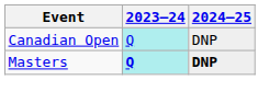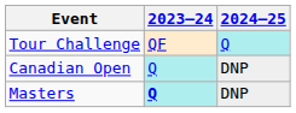+ row: Tour Challenge | QF | Q
Masters | 2024–25: bold -> normal
